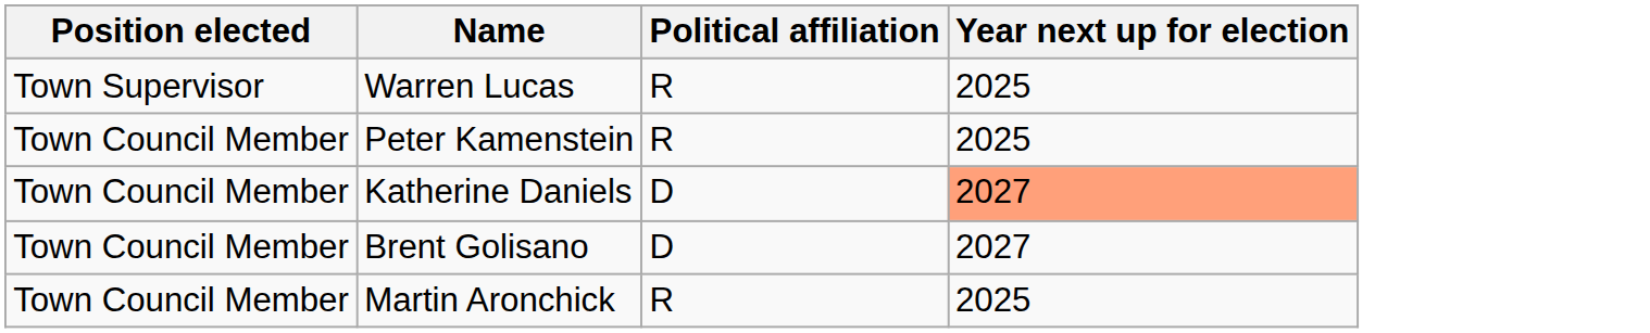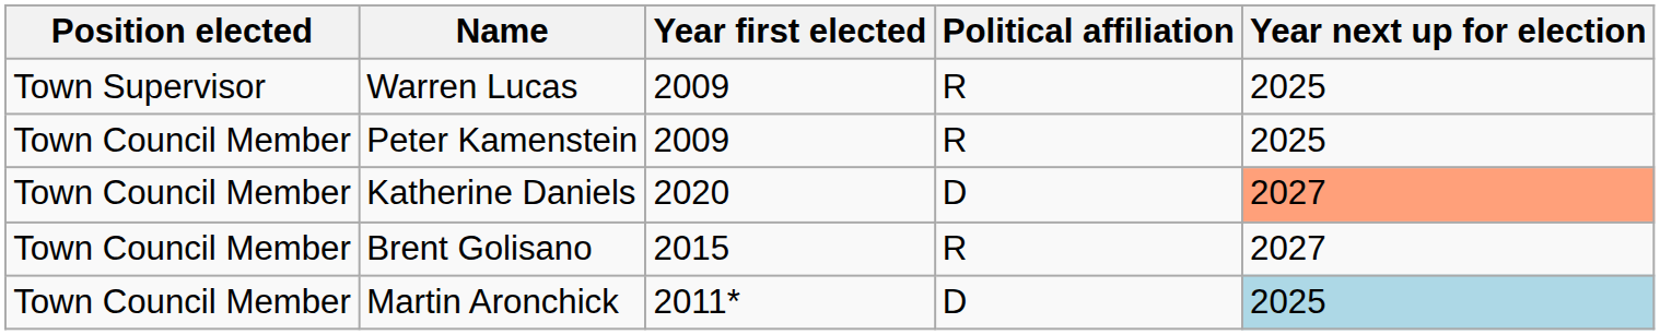+ column: Year first elected | 2009 | 2009 | 2020 | 2015 | 2011*
Brent Golisano | Political affiliation: D -> R
Martin Aronchick | Political affiliation: R -> D
Martin Aronchick | Year next up for election: no background -> lightblue background
